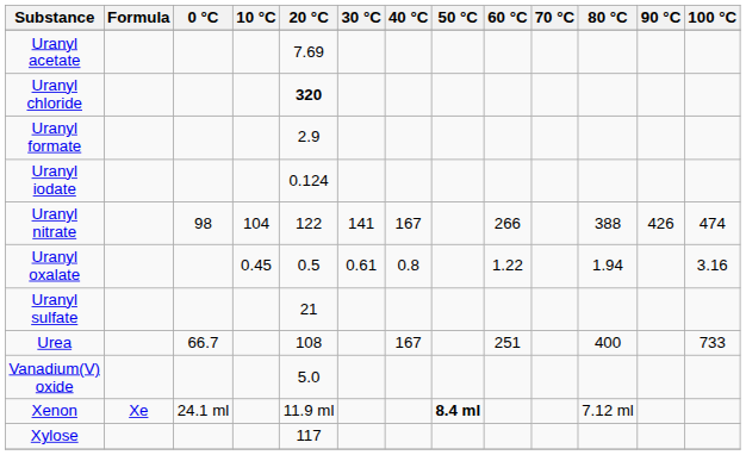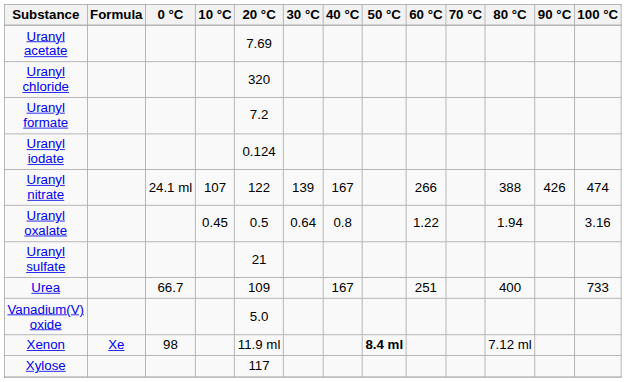Uranyl chloride | 20 °C: bold -> normal
Uranyl formate | 20 °C: 2.9 -> 7.2
Uranyl nitrate | 0 °C: 98 -> 24.1 ml
Uranyl nitrate | 10 °C: 104 -> 107
Uranyl nitrate | 30 °C: 141 -> 139
Uranyl oxalate | 30 °C: 0.61 -> 0.64
Urea | 20 °C: 108 -> 109
Xenon | 0 °C: 24.1 ml -> 98
